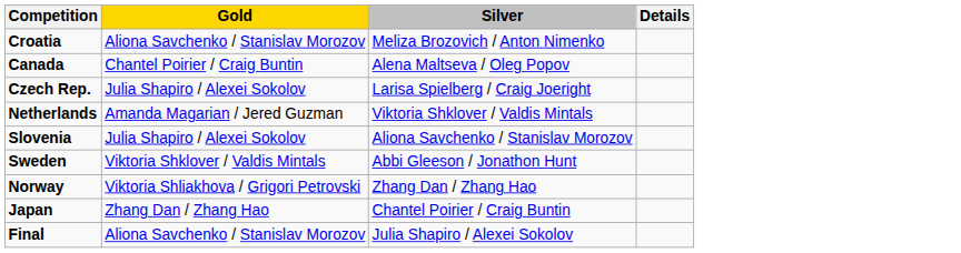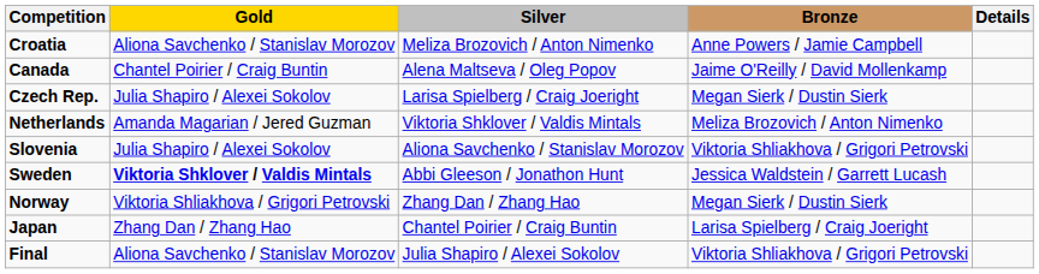+ column: Bronze | Anne Powers / Jamie Campbell | Jaime O'Reilly / David Mollenkamp | Megan Sierk / Dustin Sierk | Meliza Brozovich / Anton Nimenko | Viktoria Shliakhova / Grigori Petrovski | Jessica Waldstein / Garrett Lucash | Megan Sierk / Dustin Sierk | Larisa Spielberg / Craig Joeright | Viktoria Shliakhova / Grigori Petrovski
Sweden | Gold: normal -> bold
